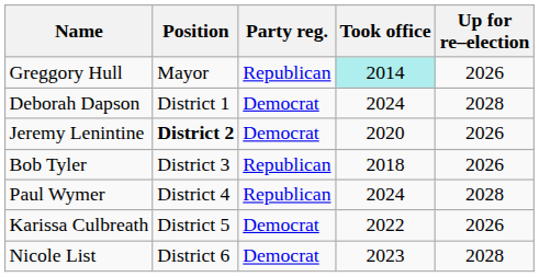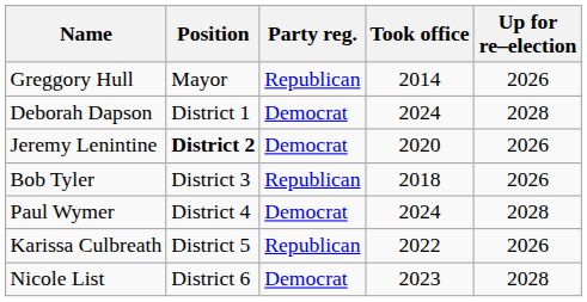Greggory Hull | Took office: paleturquoise background -> no background
Paul Wymer | Party reg.: Republican -> Democrat
Karissa Culbreath | Party reg.: Democrat -> Republican
